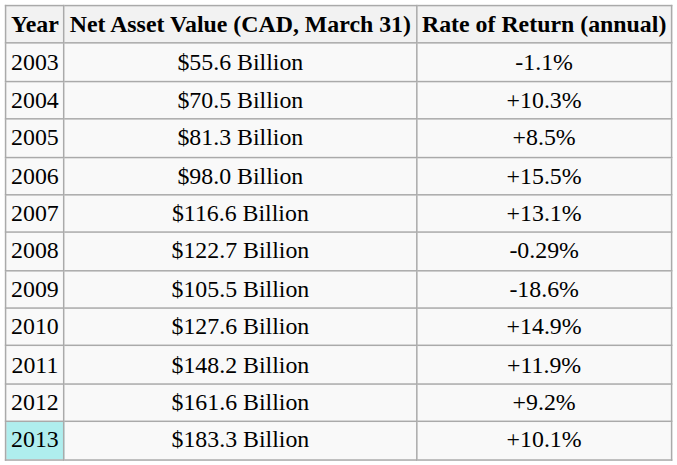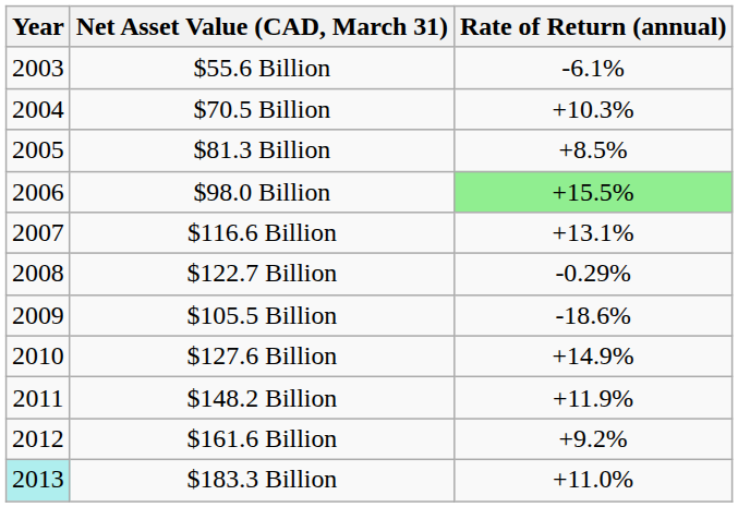$55.6 Billion | Rate of Return (annual): -1.1% -> -6.1%
$98.0 Billion | Rate of Return (annual): no background -> lightgreen background
$183.3 Billion | Rate of Return (annual): +10.1% -> +11.0%
